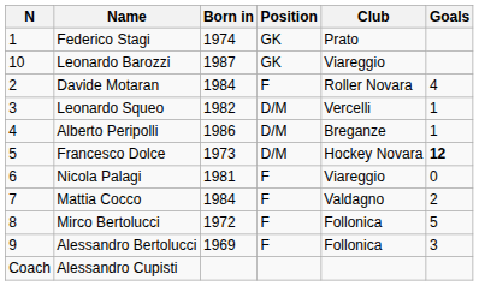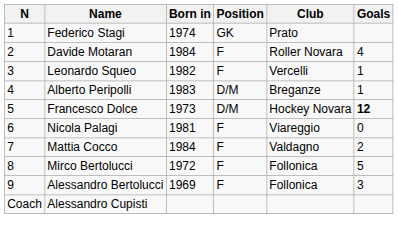- row: 10 | Leonardo Barozzi | 1987 | GK | Viareggio
Leonardo Squeo | Position: D/M -> F
Alberto Peripolli | Born in: 1986 -> 1983
